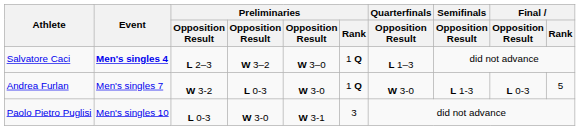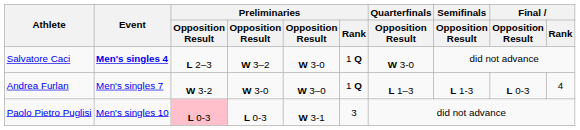Salvatore Caci | column 5: W 3–0 -> W 3-0
Salvatore Caci | Quarterfinals / Opposition Result: L 1–3 -> W 3-0
Andrea Furlan | column 4: L 0-3 -> W 3-0
Andrea Furlan | column 5: W 3-0 -> W 3–0
Andrea Furlan | Quarterfinals / Opposition Result: W 3-0 -> L 1–3
Andrea Furlan | Final / Rank: 5 -> 4
Paolo Pietro Puglisi | column 3: no background -> pink background
Paolo Pietro Puglisi | column 4: W 3-0 -> L 0-3
